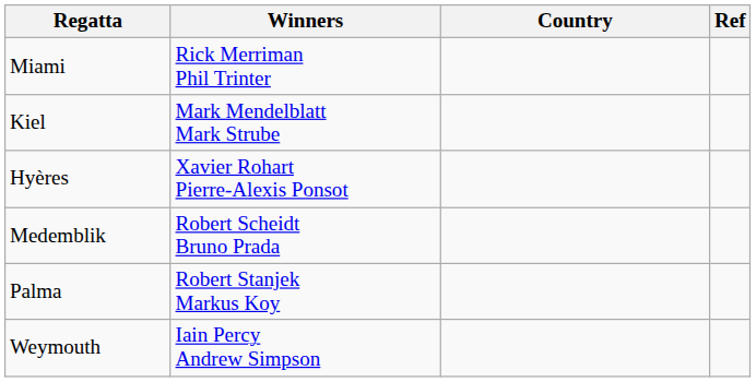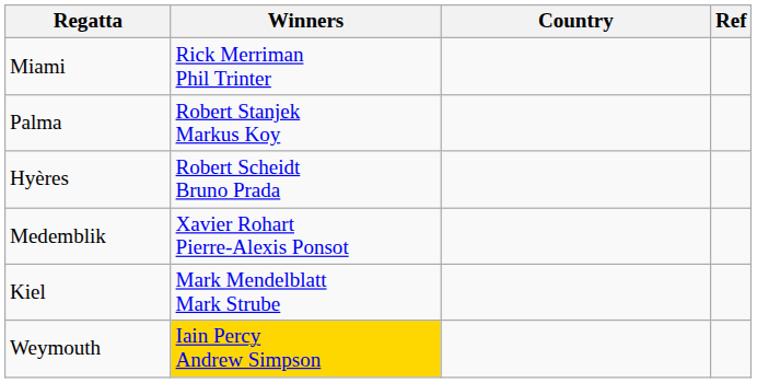rows swapped: Palma <-> Kiel
Hyères | Winners: Xavier Rohart Pierre-Alexis Ponsot -> Robert Scheidt Bruno Prada
Medemblik | Winners: Robert Scheidt Bruno Prada -> Xavier Rohart Pierre-Alexis Ponsot
Weymouth | Winners: no background -> gold background
